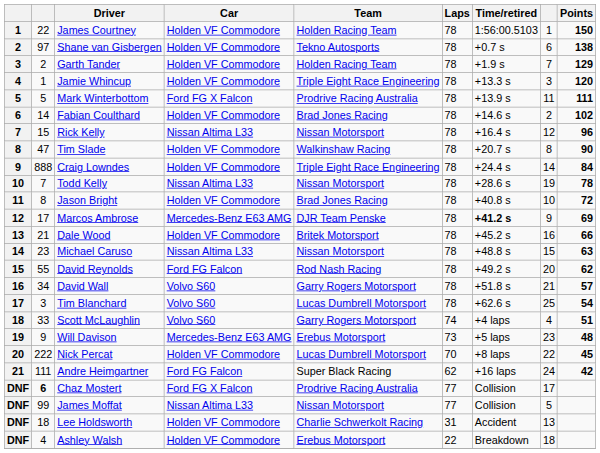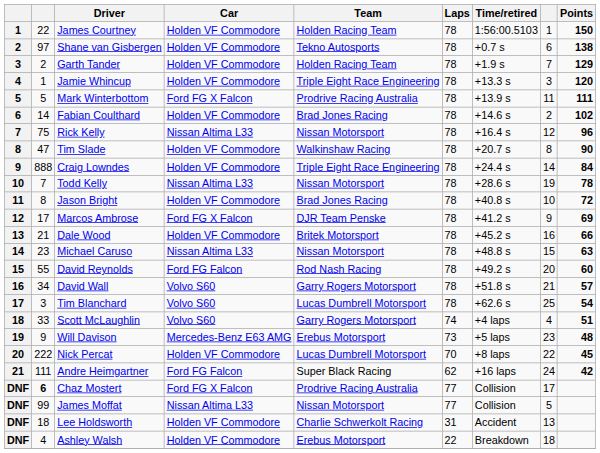Rick Kelly | column 2: 15 -> 75
Marcos Ambrose | Car: Mercedes-Benz E63 AMG -> Ford FG X Falcon
Marcos Ambrose | Time/retired: bold -> normal
David Reynolds | Points: 62 -> 60
